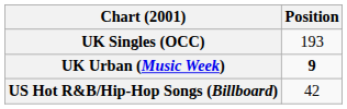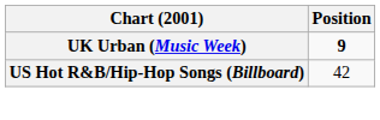- row: UK Singles (OCC) | 193
